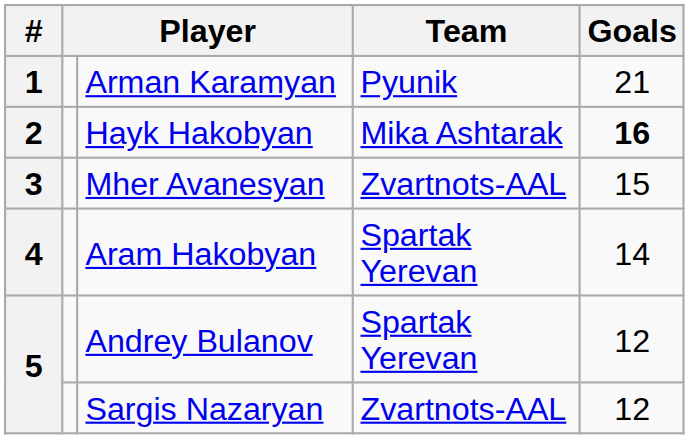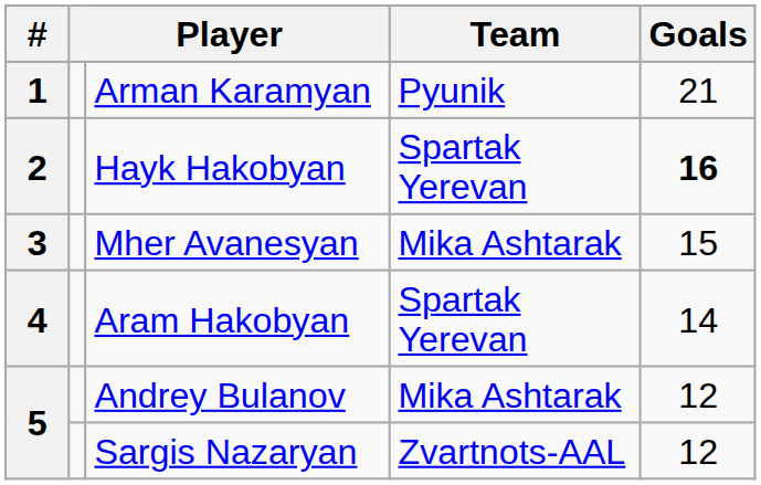Hayk Hakobyan | Team: Mika Ashtarak -> Spartak Yerevan
Mher Avanesyan | Team: Zvartnots-AAL -> Mika Ashtarak
Andrey Bulanov | Team: Spartak Yerevan -> Mika Ashtarak
